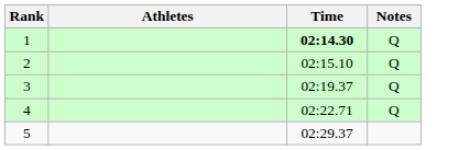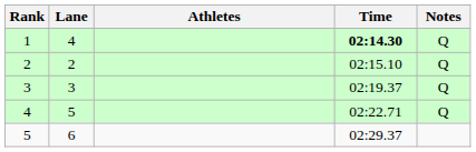+ column: Lane | 4 | 2 | 3 | 5 | 6
